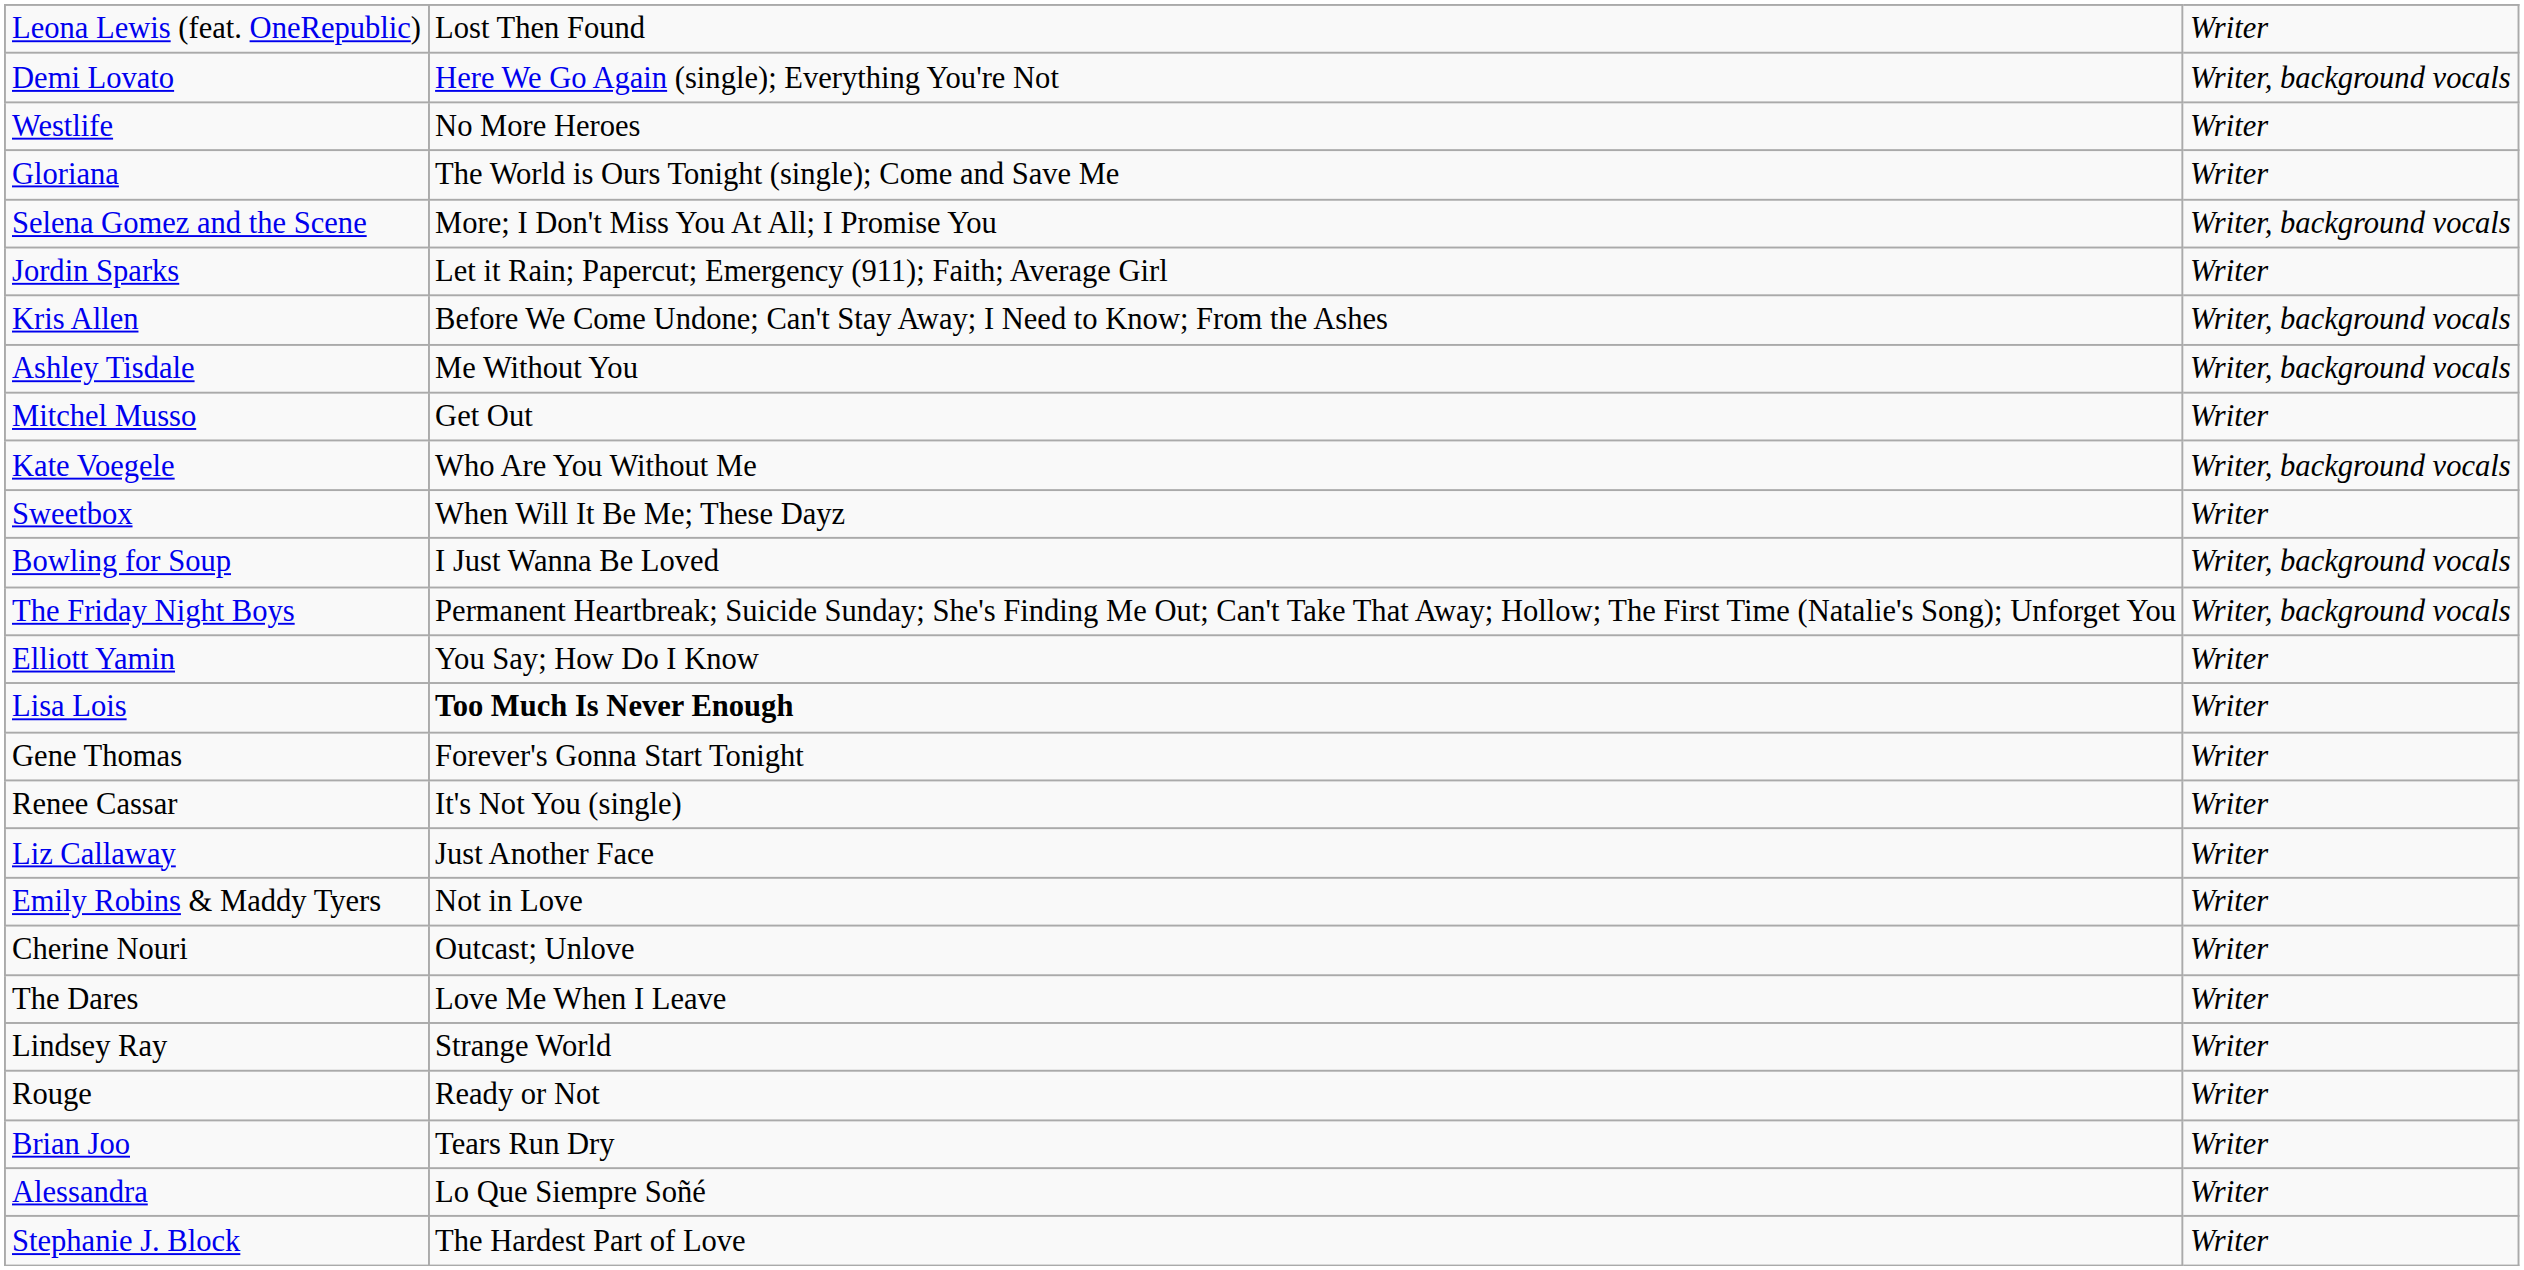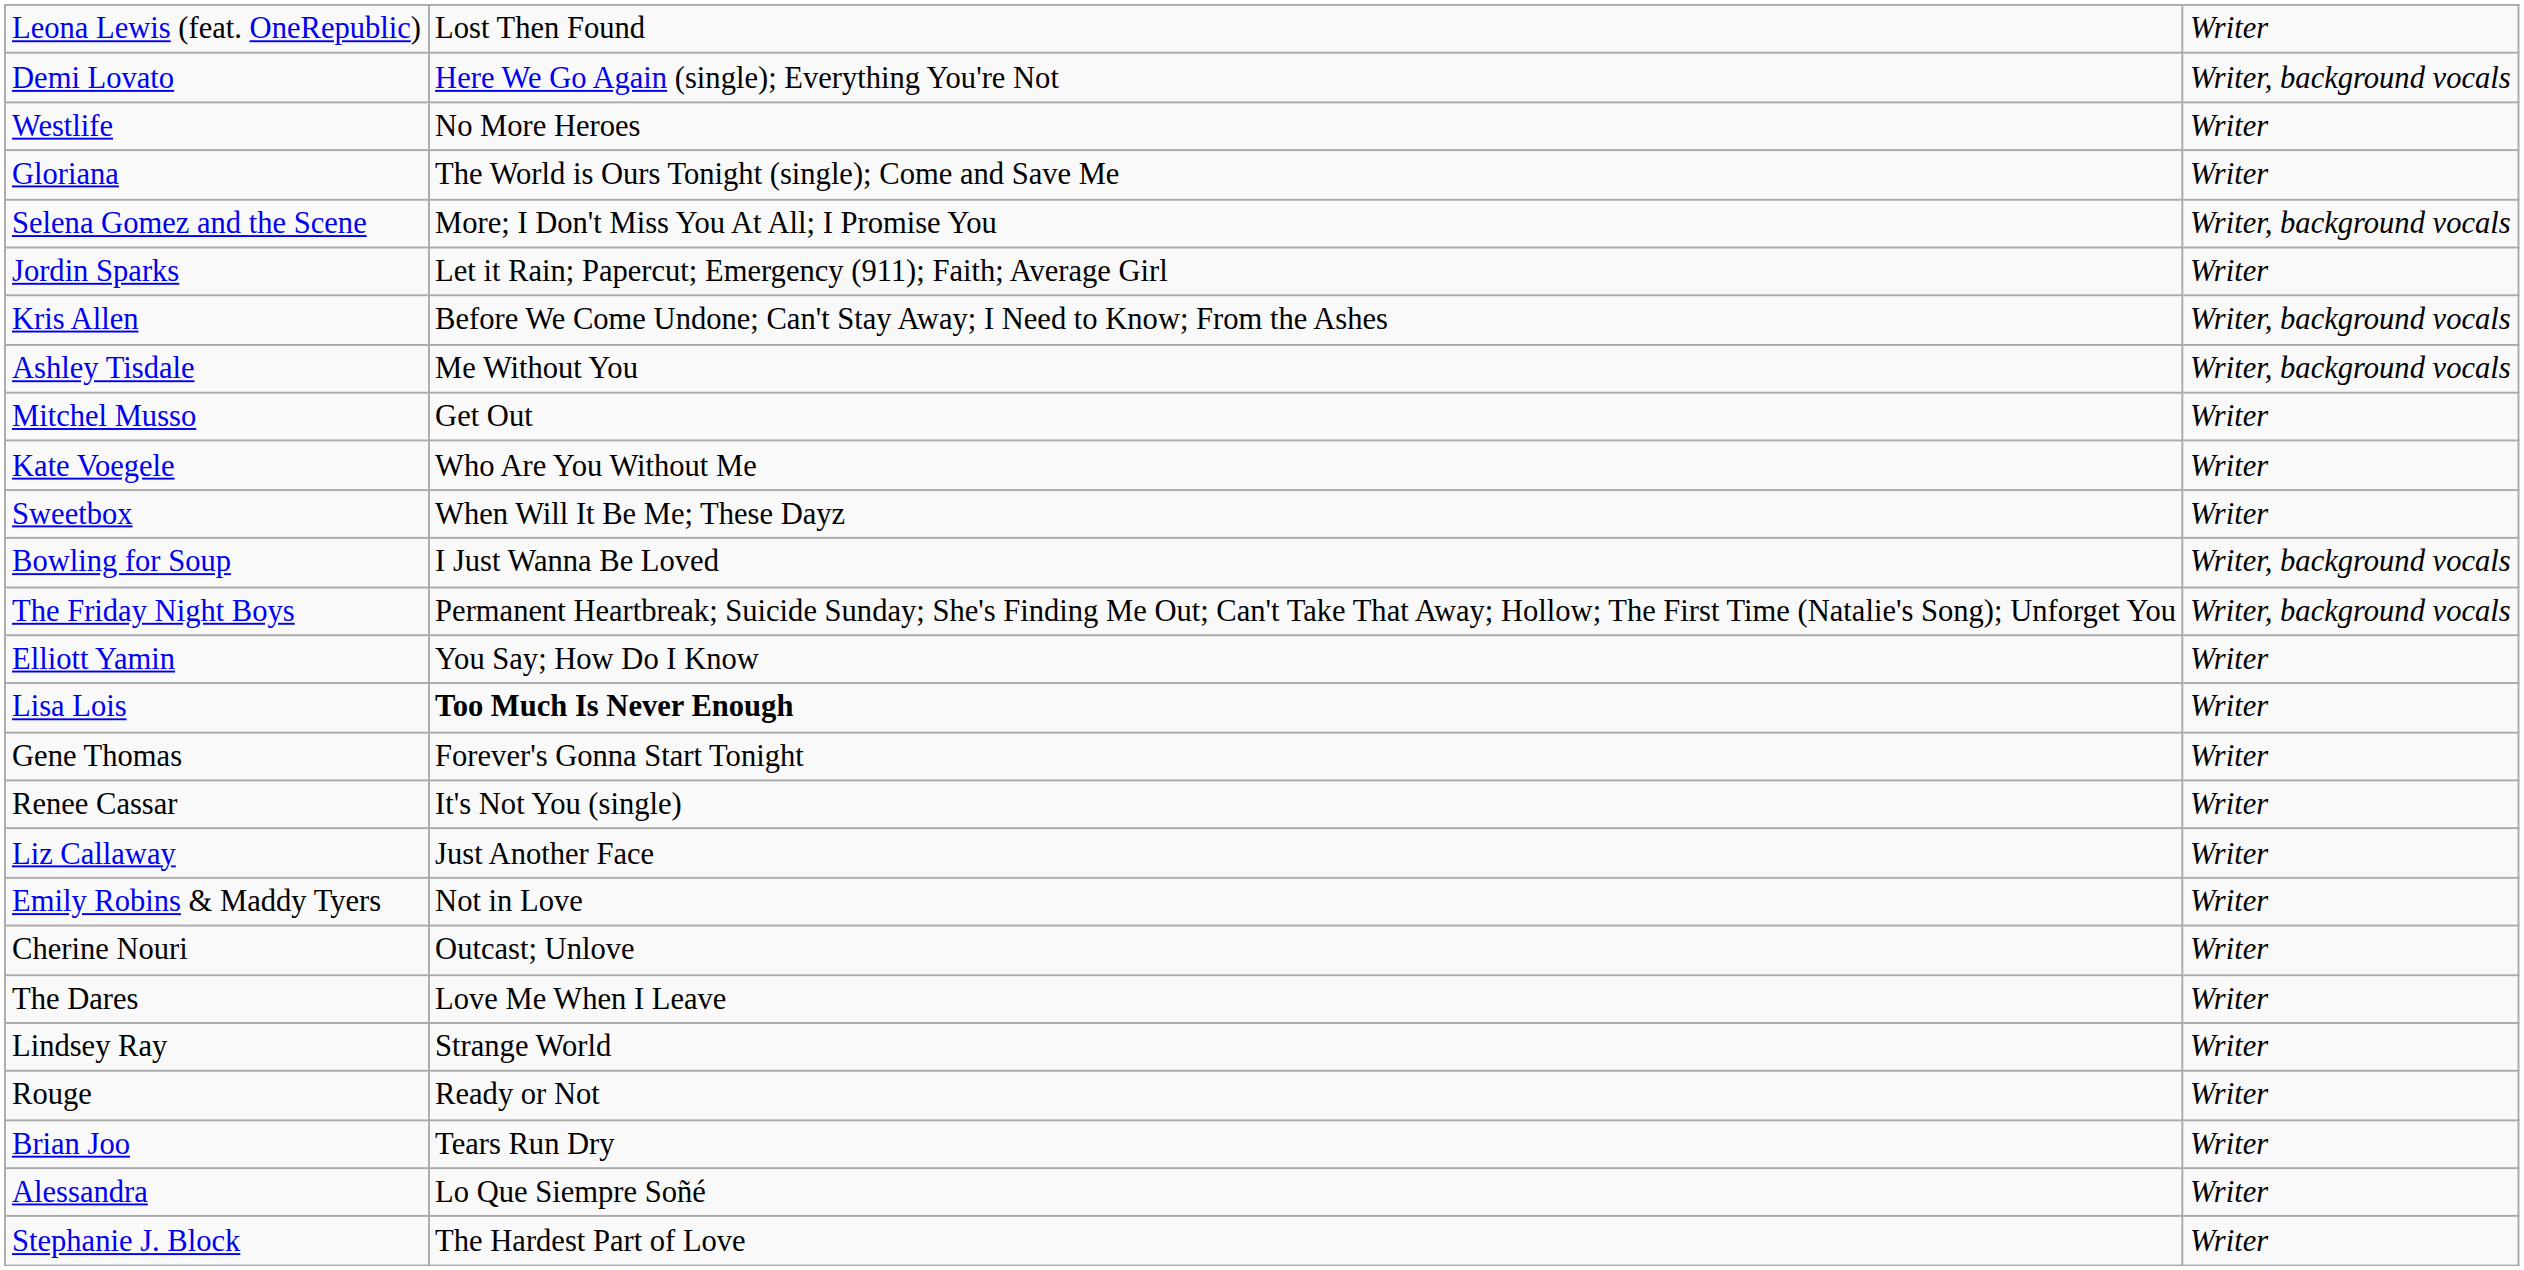Kate Voegele | column 3: Writer, background vocals -> Writer
